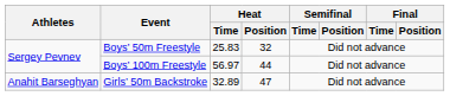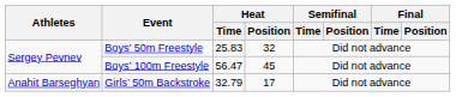Boys’ 100m Freestyle | Heat / Time: 56.97 -> 56.47
Boys’ 100m Freestyle | Heat / Position: 44 -> 45
Girls’ 50m Backstroke | Heat / Time: 32.89 -> 32.79
Girls’ 50m Backstroke | Heat / Position: 47 -> 17
